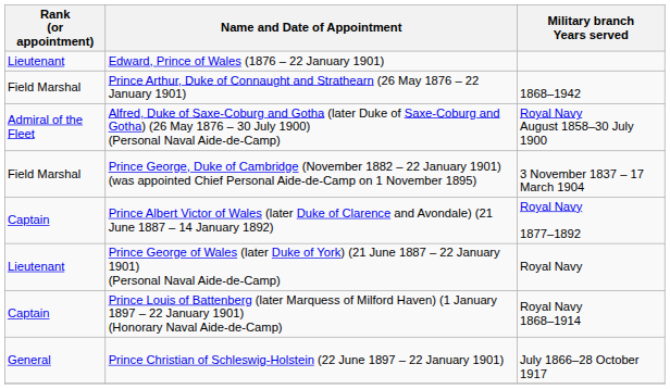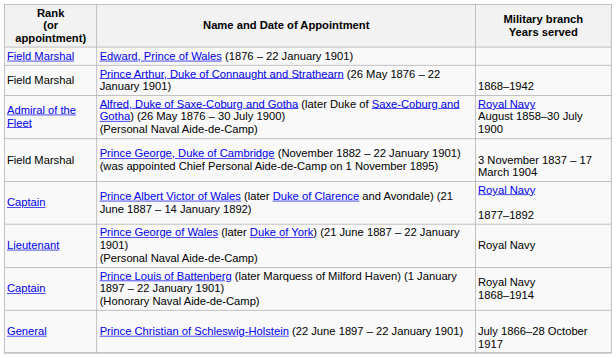Edward, Prince of Wales (1876 – 22 January 1901) | Rank (or appointment): Lieutenant -> Field Marshal
